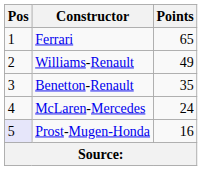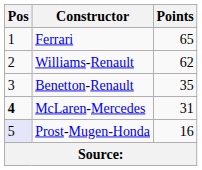Williams-Renault | Points: 49 -> 62
McLaren-Mercedes | Pos: normal -> bold
McLaren-Mercedes | Points: 24 -> 31
